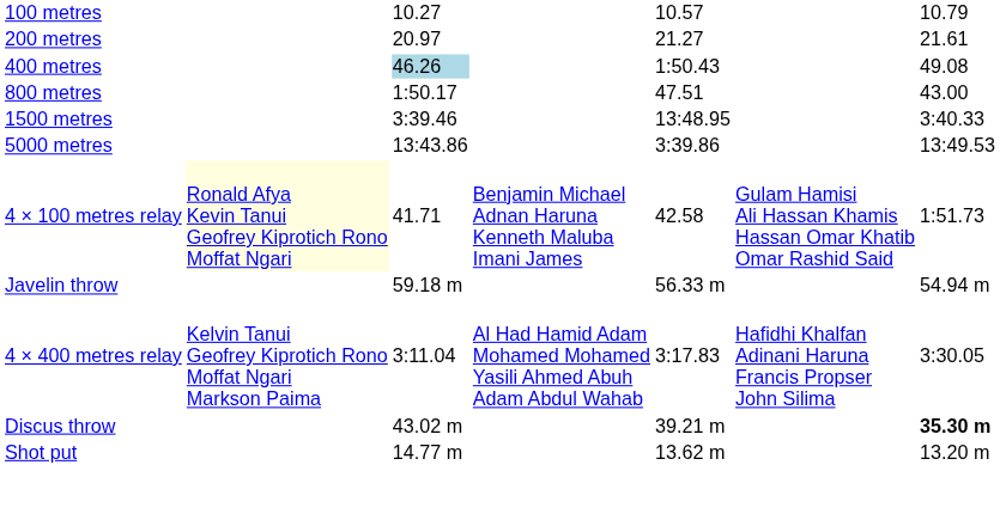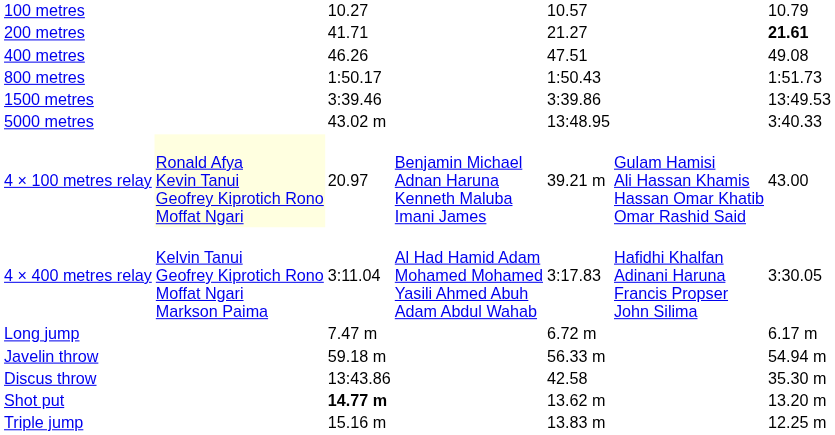200 metres | column 3: 20.97 -> 41.71
200 metres | column 7: normal -> bold
400 metres | column 3: lightblue background -> no background
400 metres | column 5: 1:50.43 -> 47.51
800 metres | column 5: 47.51 -> 1:50.43
800 metres | column 7: 43.00 -> 1:51.73
1500 metres | column 5: 13:48.95 -> 3:39.86
1500 metres | column 7: 3:40.33 -> 13:49.53
5000 metres | column 3: 13:43.86 -> 43.02 m
5000 metres | column 5: 3:39.86 -> 13:48.95
5000 metres | column 7: 13:49.53 -> 3:40.33
4 × 100 metres relay | column 3: 41.71 -> 20.97
4 × 100 metres relay | column 5: 42.58 -> 39.21 m
4 × 100 metres relay | column 7: 1:51.73 -> 43.00
rows swapped: 4 × 400 metres relay <-> Javelin throw
+ row: Long jump | 7.47 m | 6.72 m | 6.17 m
Discus throw | column 3: 43.02 m -> 13:43.86
Discus throw | column 5: 39.21 m -> 42.58
Discus throw | column 7: bold -> normal
Shot put | column 3: normal -> bold
+ row: Triple jump | 15.16 m | 13.83 m | 12.25 m
